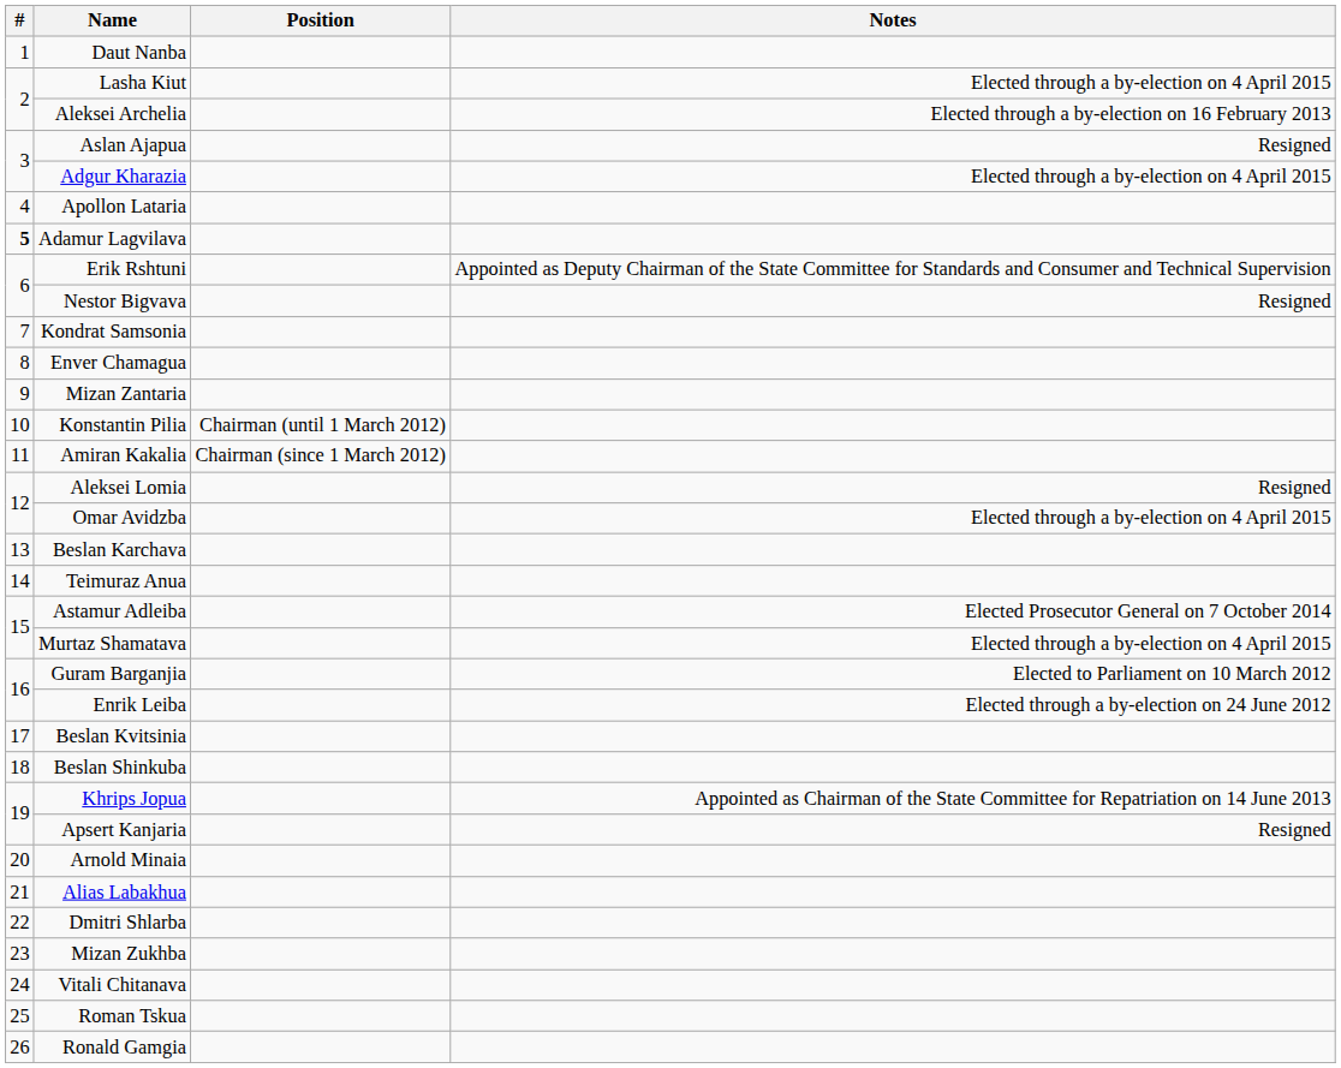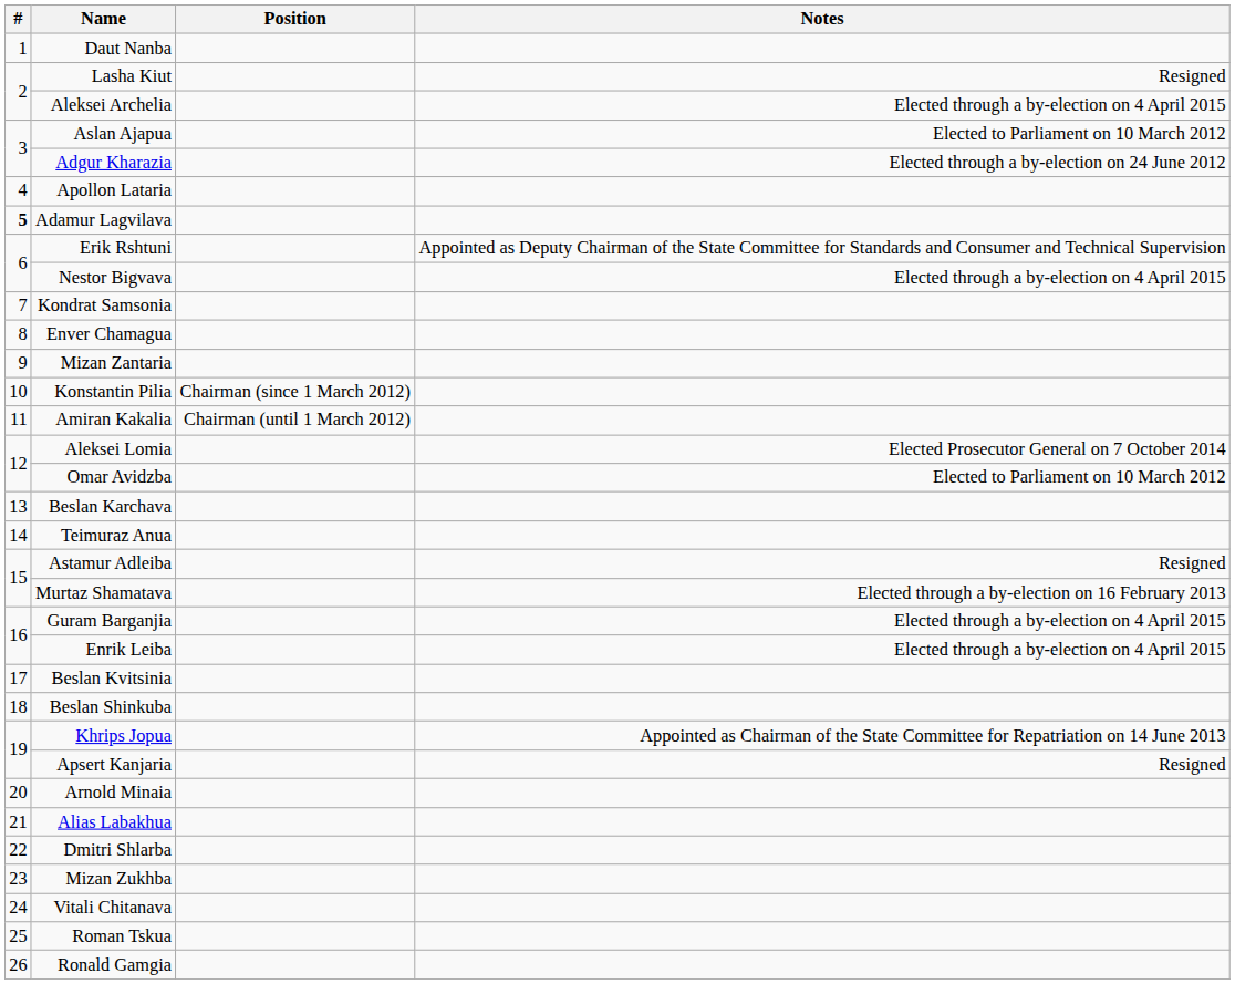Lasha Kiut | Notes: Elected through a by-election on 4 April 2015 -> Resigned
Aleksei Archelia | Notes: Elected through a by-election on 16 February 2013 -> Elected through a by-election on 4 April 2015
Aslan Ajapua | Notes: Resigned -> Elected to Parliament on 10 March 2012
Adgur Kharazia | Notes: Elected through a by-election on 4 April 2015 -> Elected through a by-election on 24 June 2012
Nestor Bigvava | Notes: Resigned -> Elected through a by-election on 4 April 2015
Konstantin Pilia | Position: Chairman (until 1 March 2012) -> Chairman (since 1 March 2012)
Amiran Kakalia | Position: Chairman (since 1 March 2012) -> Chairman (until 1 March 2012)
Aleksei Lomia | Notes: Resigned -> Elected Prosecutor General on 7 October 2014
Omar Avidzba | Notes: Elected through a by-election on 4 April 2015 -> Elected to Parliament on 10 March 2012
Astamur Adleiba | Notes: Elected Prosecutor General on 7 October 2014 -> Resigned
Murtaz Shamatava | Notes: Elected through a by-election on 4 April 2015 -> Elected through a by-election on 16 February 2013
Guram Barganjia | Notes: Elected to Parliament on 10 March 2012 -> Elected through a by-election on 4 April 2015
Enrik Leiba | Notes: Elected through a by-election on 24 June 2012 -> Elected through a by-election on 4 April 2015
